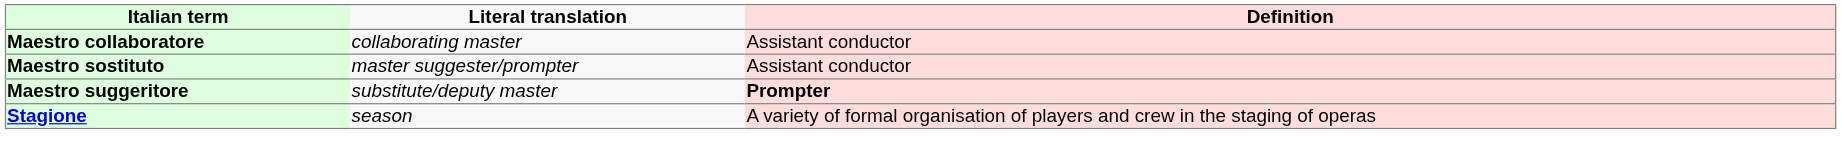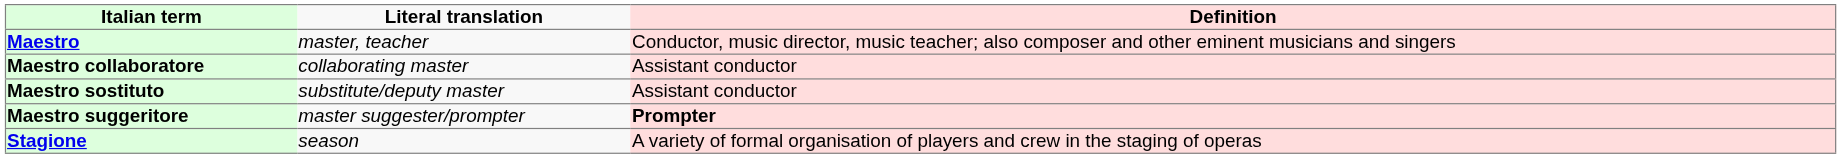+ row: Maestro | master, teacher | Conductor, music director, music teacher; also composer and other eminent musicians and singers
Maestro sostituto | Literal translation: master suggester/prompter -> substitute/deputy master
Maestro suggeritore | Literal translation: substitute/deputy master -> master suggester/prompter
